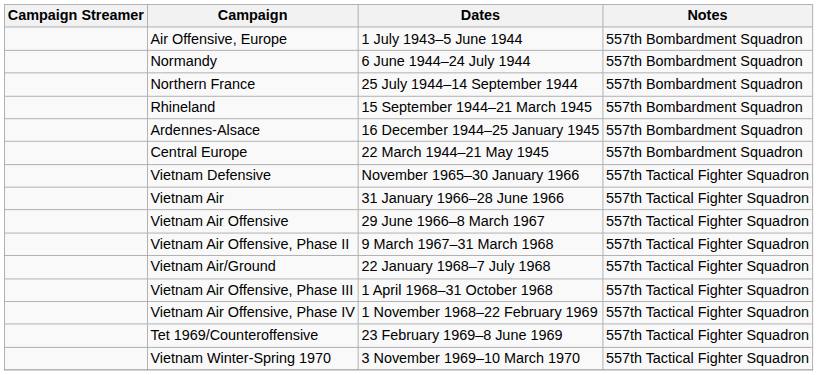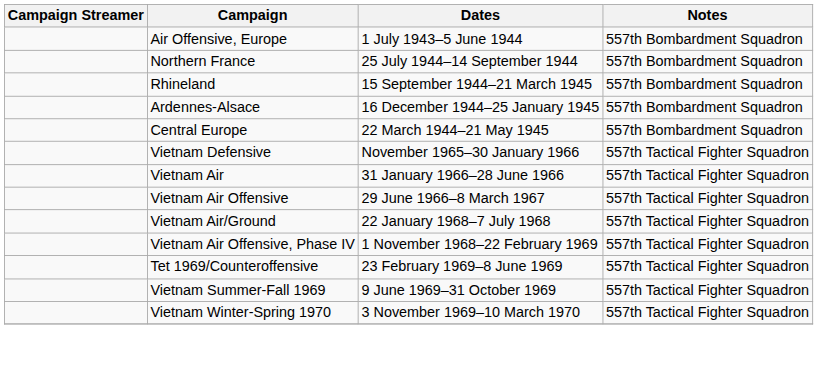- row: Normandy | 6 June 1944–24 July 1944 | 557th Bombardment Squadron
- row: Vietnam Air Offensive, Phase II | 9 March 1967–31 March 1968 | 557th Tactical Fighter Squadron
- row: Vietnam Air Offensive, Phase III | 1 April 1968–31 October 1968 | 557th Tactical Fighter Squadron
+ row: Vietnam Summer-Fall 1969 | 9 June 1969–31 October 1969 | 557th Tactical Fighter Squadron
